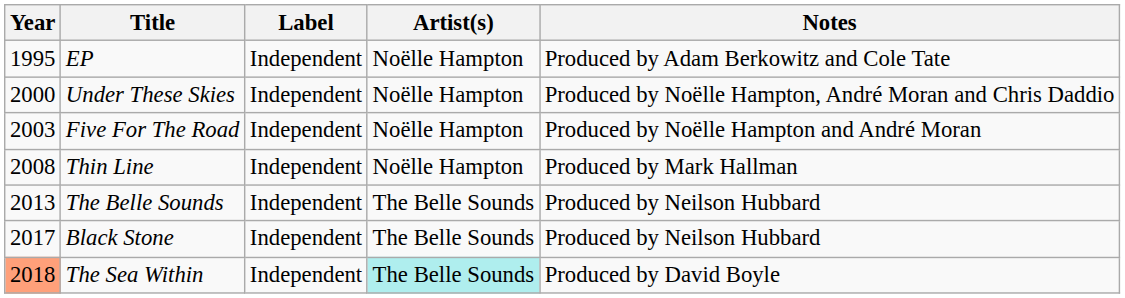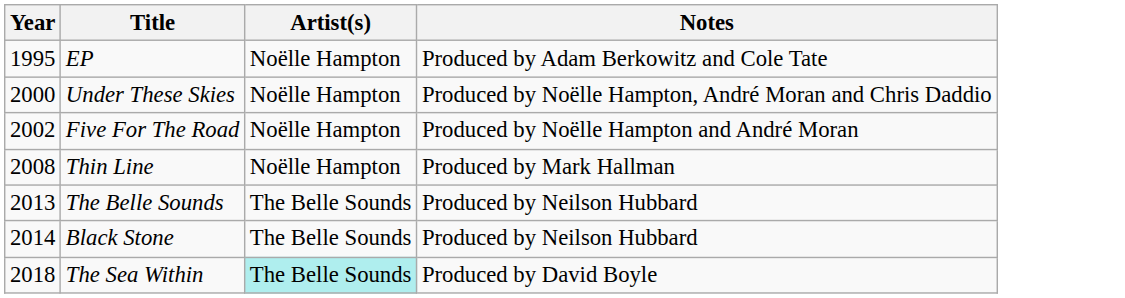- column: Label | Independent | Independent | Independent | Independent | Independent | Independent | Independent
Five For The Road | Year: 2003 -> 2002
Black Stone | Year: 2017 -> 2014
The Sea Within | Year: lightsalmon background -> no background
